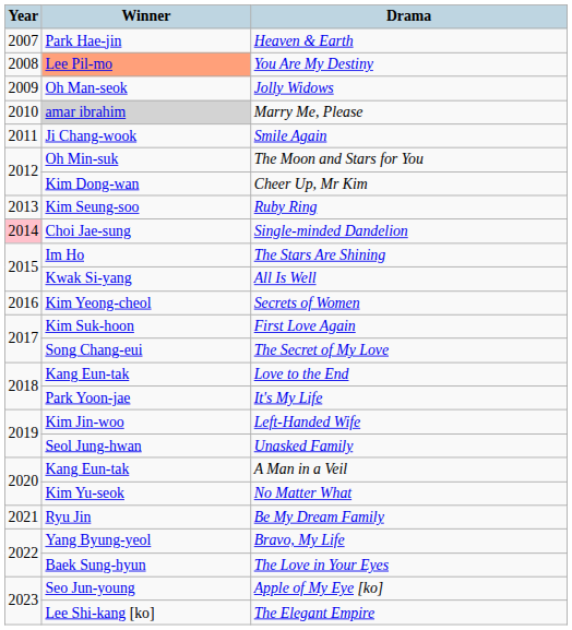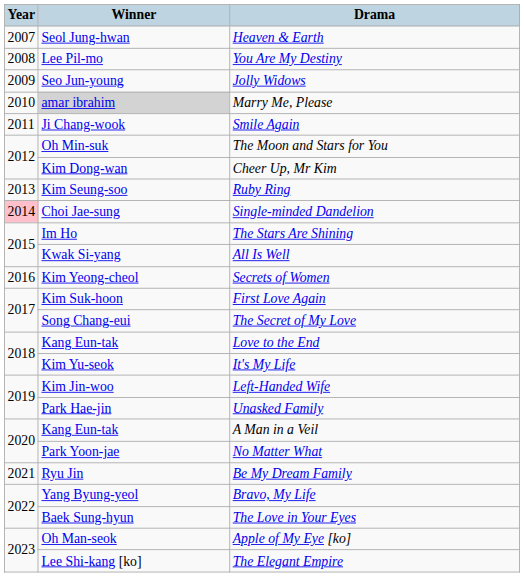Heaven & Earth | Winner: Park Hae-jin -> Seol Jung-hwan
You Are My Destiny | Winner: lightsalmon background -> no background
Jolly Widows | Winner: Oh Man-seok -> Seo Jun-young
It's My Life | Winner: Park Yoon-jae -> Kim Yu-seok
Unasked Family | Winner: Seol Jung-hwan -> Park Hae-jin
No Matter What | Winner: Kim Yu-seok -> Park Yoon-jae
Apple of My Eye [ko] | Winner: Seo Jun-young -> Oh Man-seok
